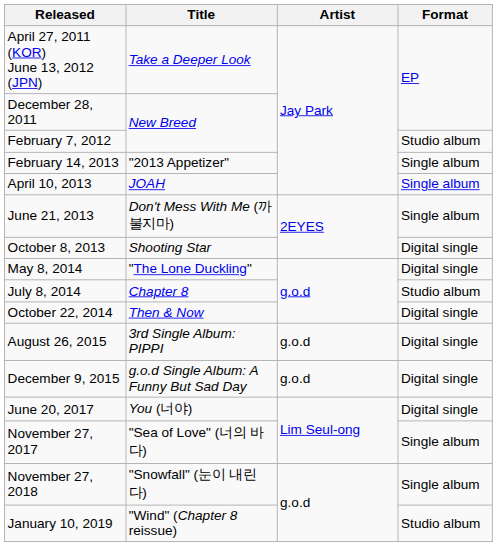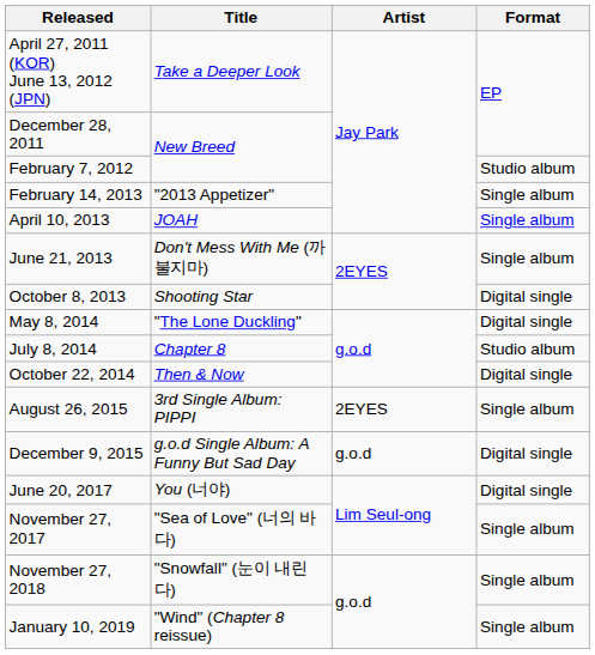August 26, 2015 | Artist: g.o.d -> 2EYES
August 26, 2015 | Format: Digital single -> Single album
January 10, 2019 | Format: Studio album -> Single album
